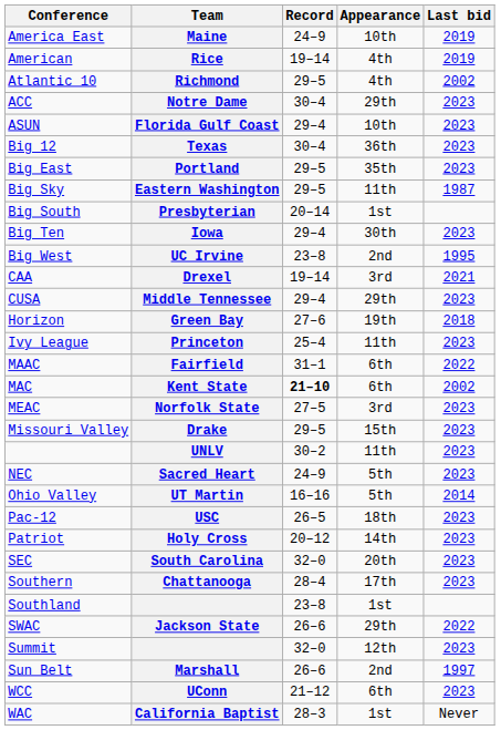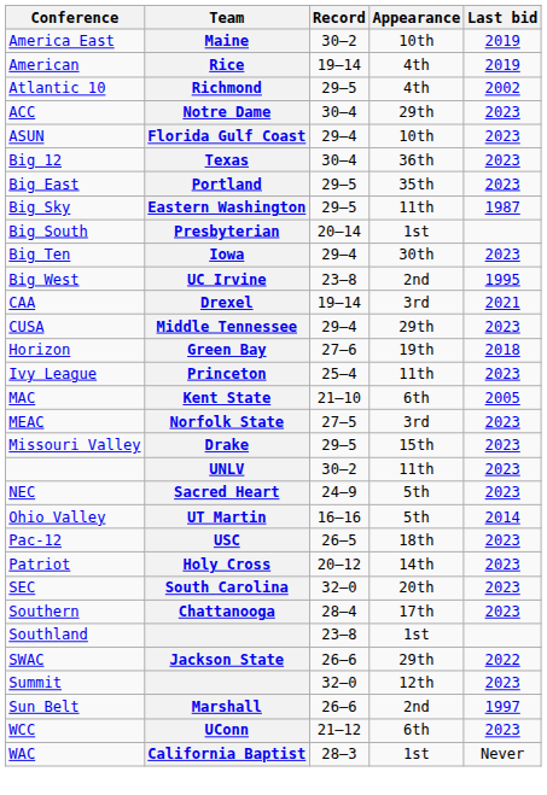America East | Record: 24–9 -> 30–2
- row: MAAC | Fairfield | 31–1 | 6th | 2022
MAC | Record: bold -> normal
MAC | Last bid: 2002 -> 2005
